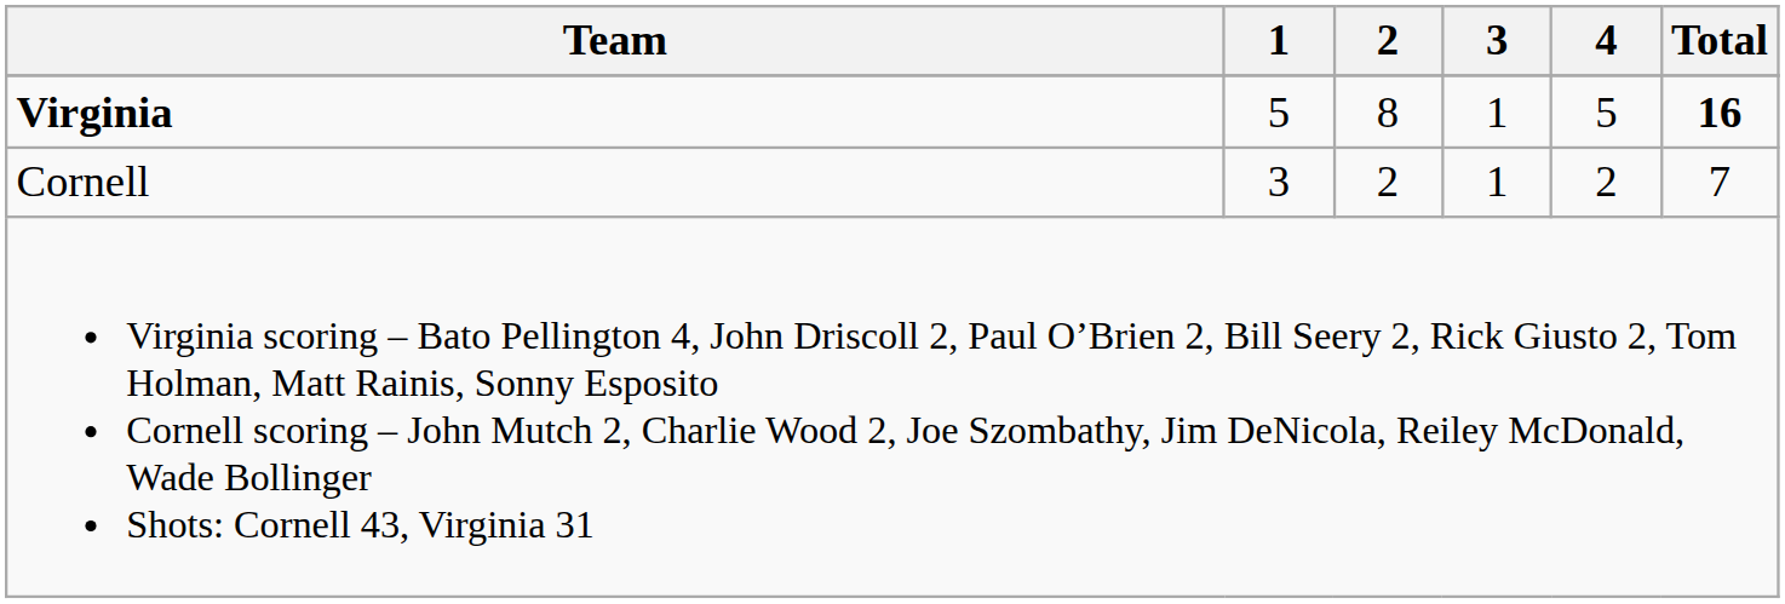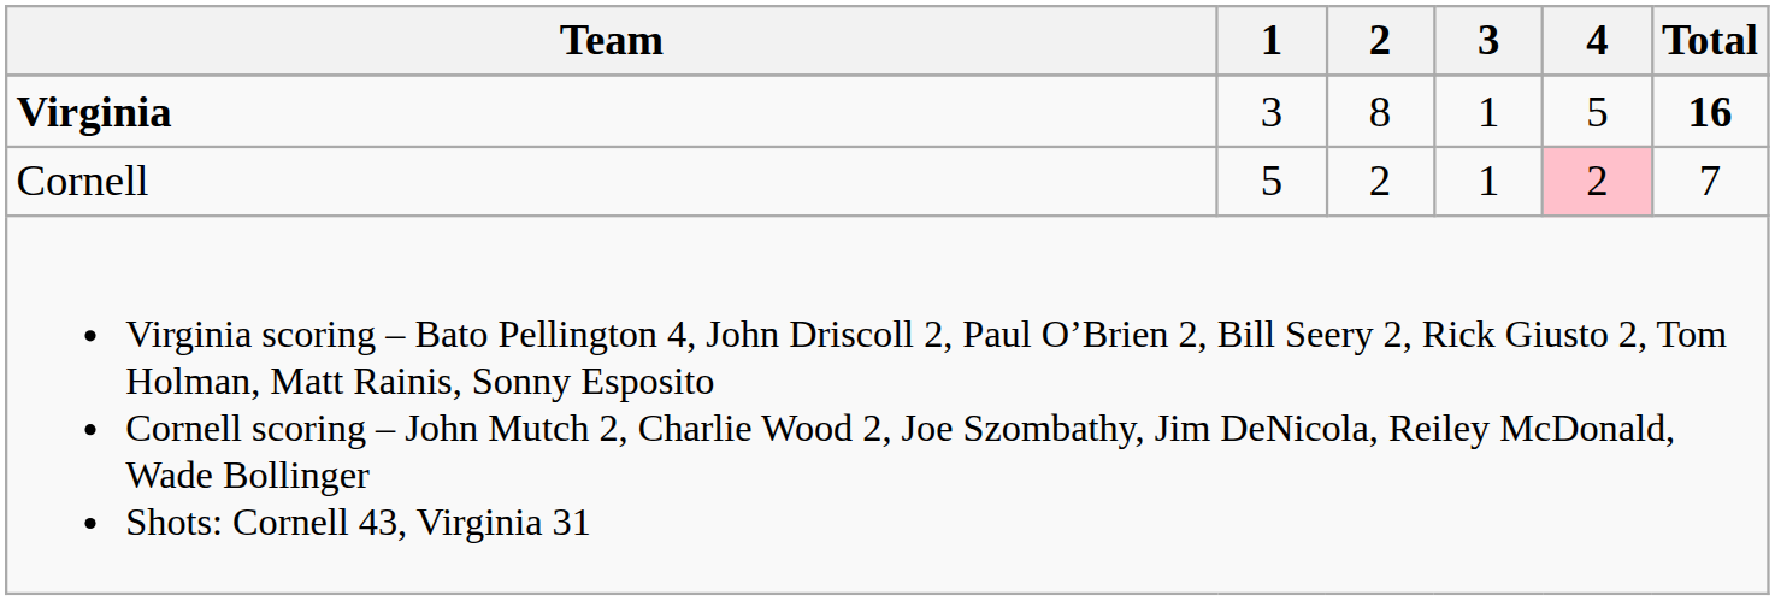Virginia | 1: 5 -> 3
Cornell | 1: 3 -> 5
Cornell | 4: no background -> pink background
